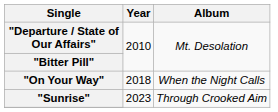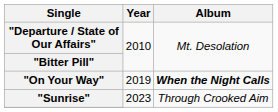"On Your Way" | Year: 2018 -> 2019
"On Your Way" | Album: normal -> bold
